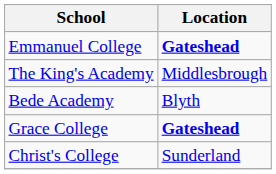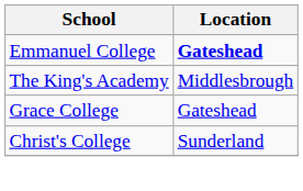- row: Bede Academy | Blyth
Grace College | Location: bold -> normal
